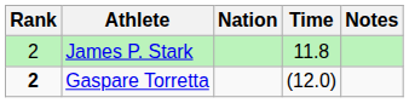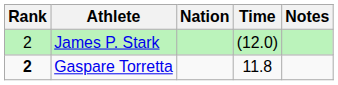James P. Stark | Time: 11.8 -> (12.0)
Gaspare Torretta | Time: (12.0) -> 11.8
